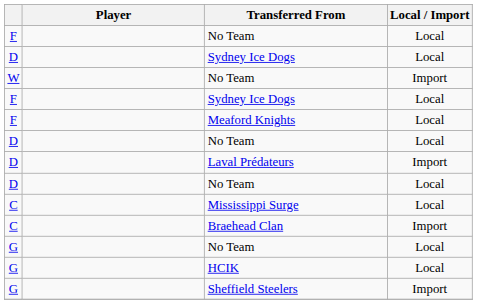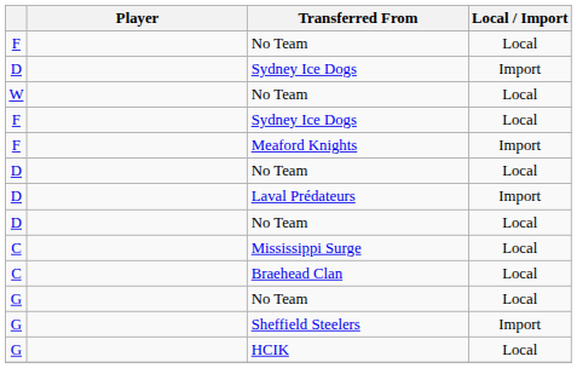D / Sydney Ice Dogs | Local / Import: Local -> Import
W / No Team | Local / Import: Import -> Local
Meaford Knights | Local / Import: Local -> Import
Braehead Clan | Local / Import: Import -> Local
rows swapped: HCIK <-> Sheffield Steelers
